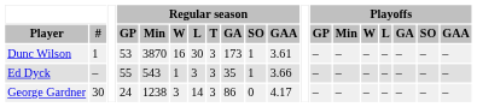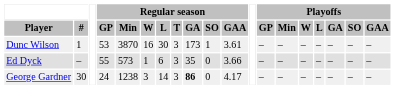Ed Dyck | Regular season / Min: 543 -> 573
Ed Dyck | Regular season / L: 3 -> 6
Ed Dyck | Regular season / SO: 1 -> 0
George Gardner | Regular season / GA: normal -> bold
